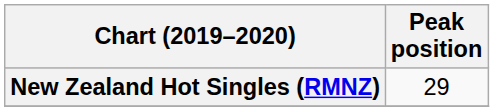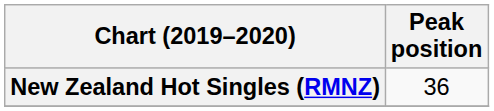New Zealand Hot Singles (RMNZ) | Peak position: 29 -> 36
